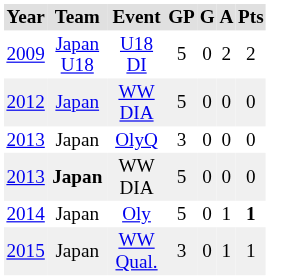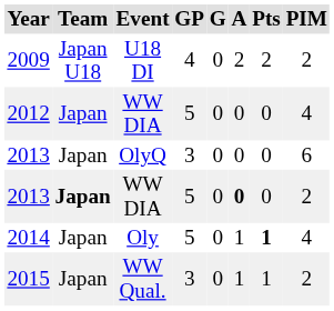+ column: PIM | 2 | 4 | 6 | 2 | 4 | 2
2009 | GP: 5 -> 4
2013 / WW DIA | A: normal -> bold
